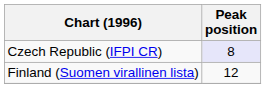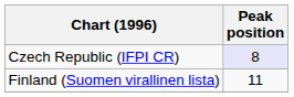Finland (Suomen virallinen lista) | Peak position: 12 -> 11
